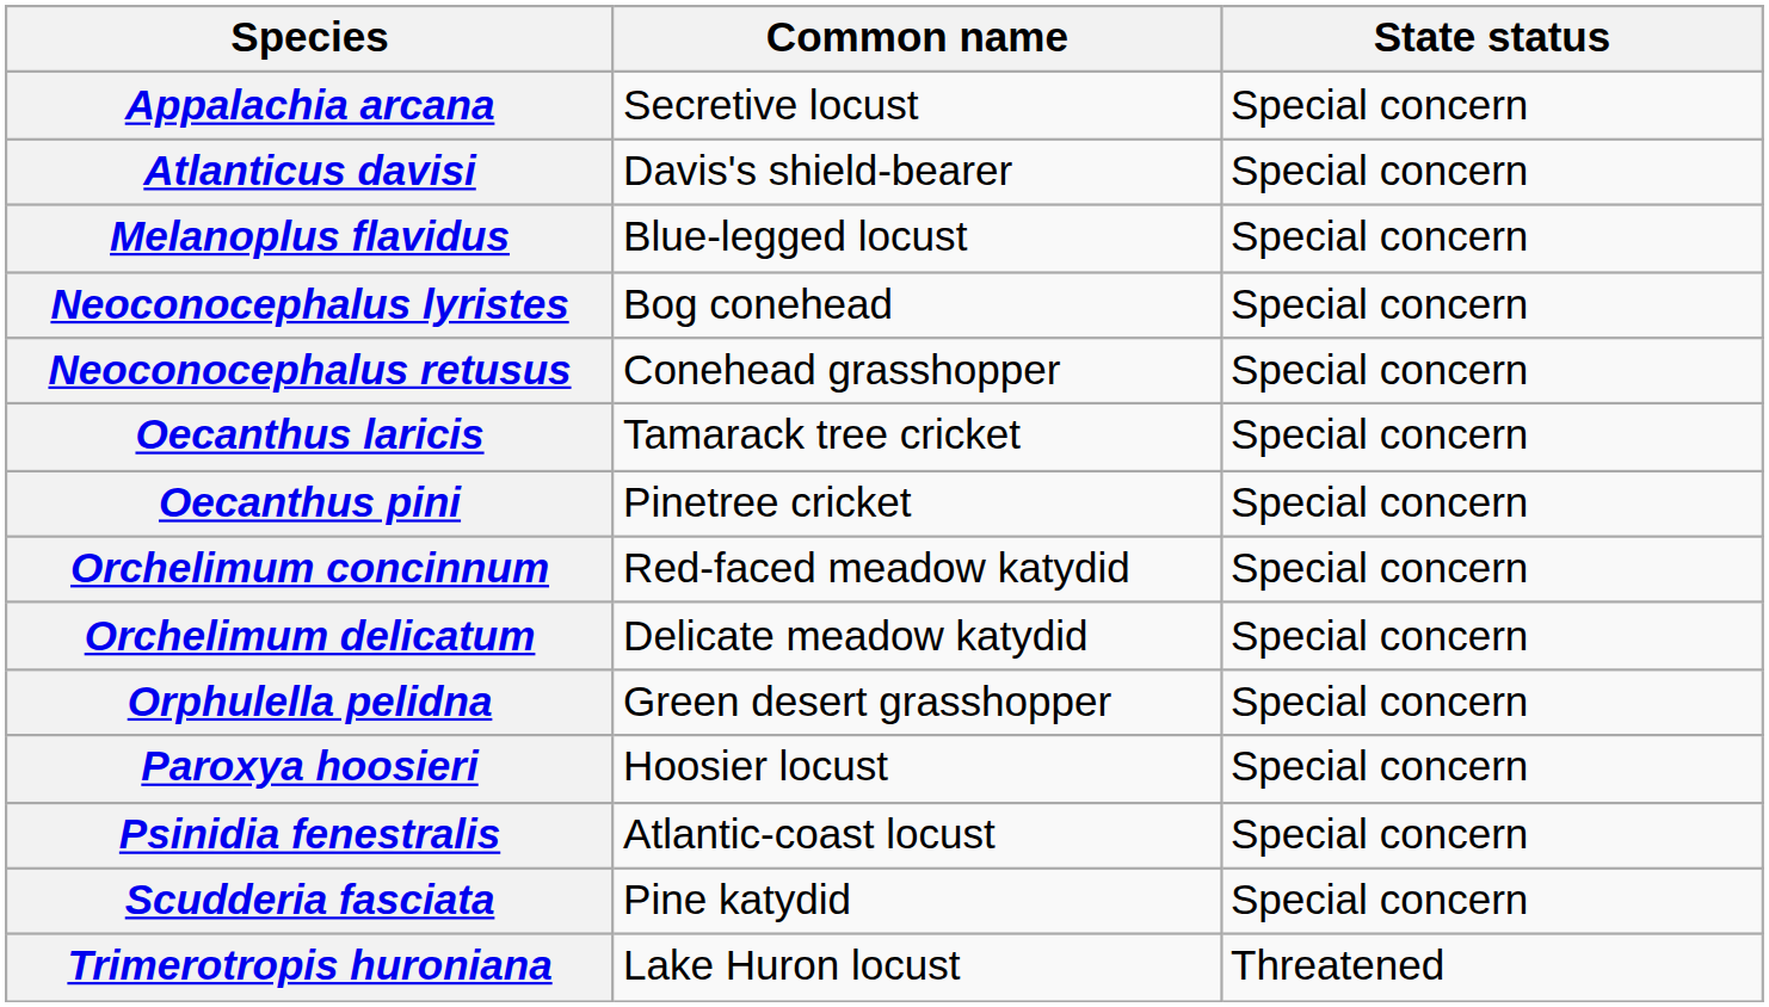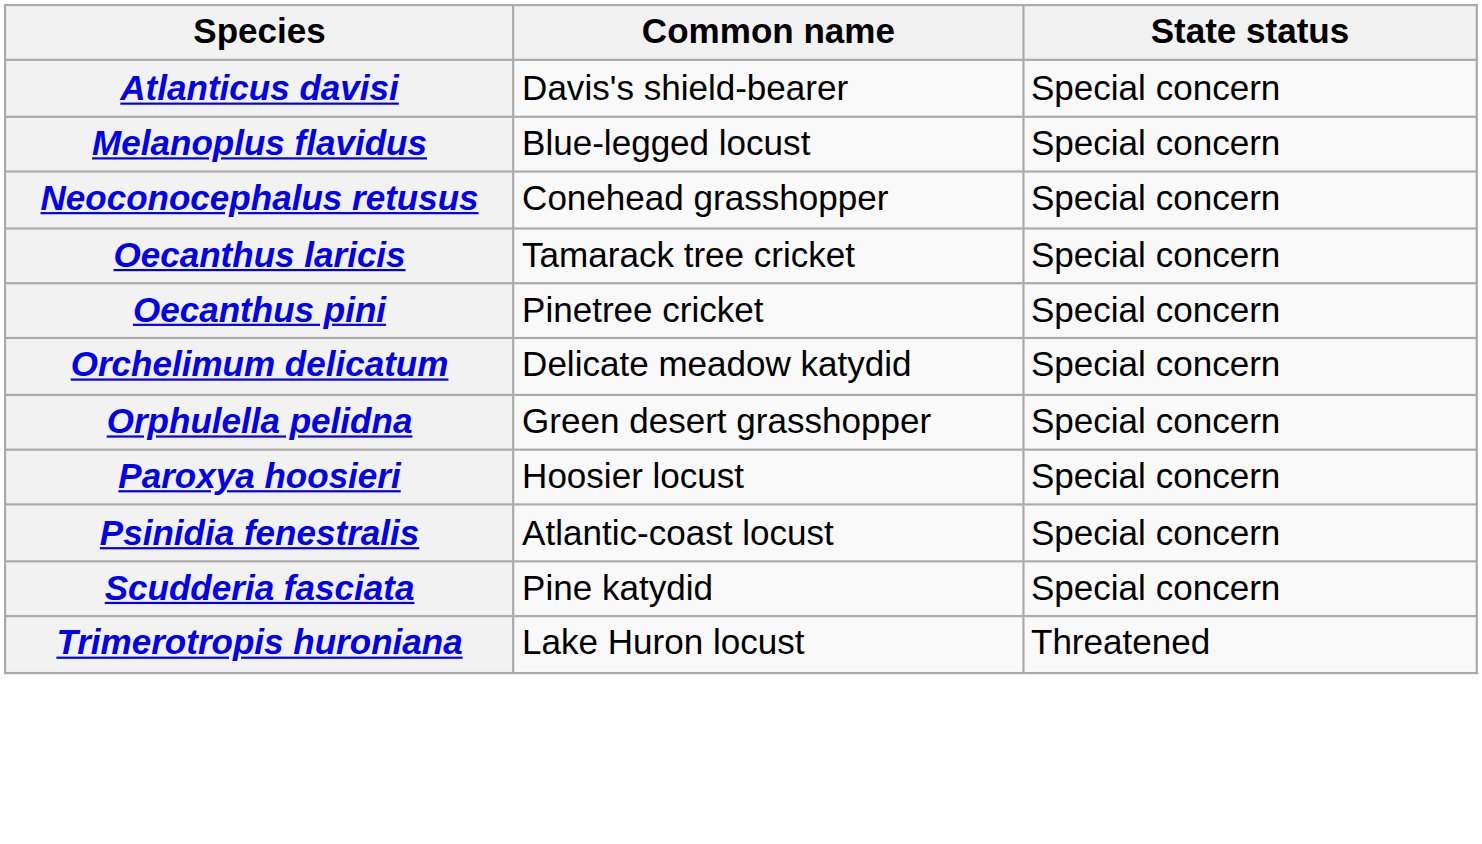- row: Appalachia arcana | Secretive locust | Special concern
- row: Neoconocephalus lyristes | Bog conehead | Special concern
- row: Orchelimum concinnum | Red-faced meadow katydid | Special concern
